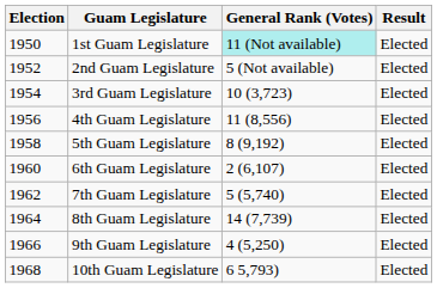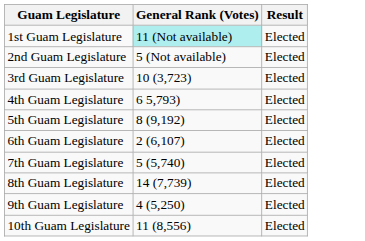- column: Election | 1950 | 1952 | 1954 | 1956 | 1958 | 1960 | 1962 | 1964 | 1966 | 1968
4th Guam Legislature | General Rank (Votes): 11 (8,556) -> 6 5,793)
10th Guam Legislature | General Rank (Votes): 6 5,793) -> 11 (8,556)
